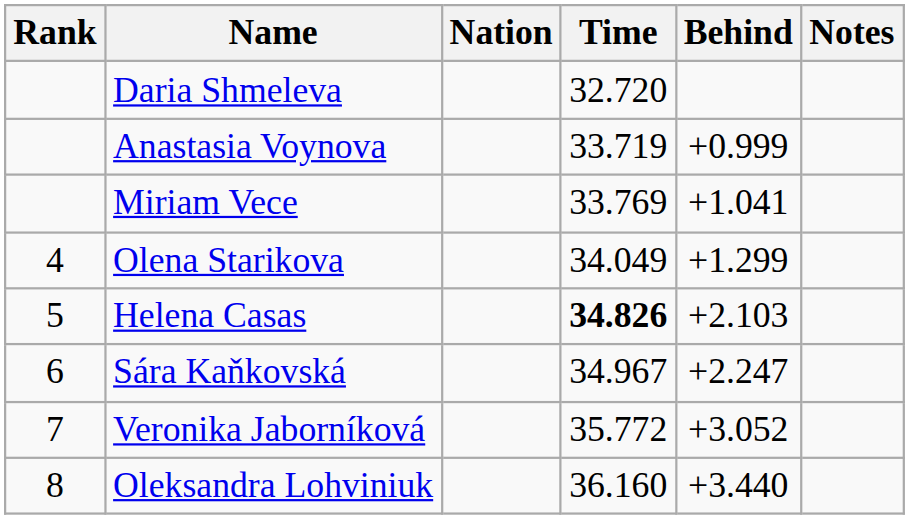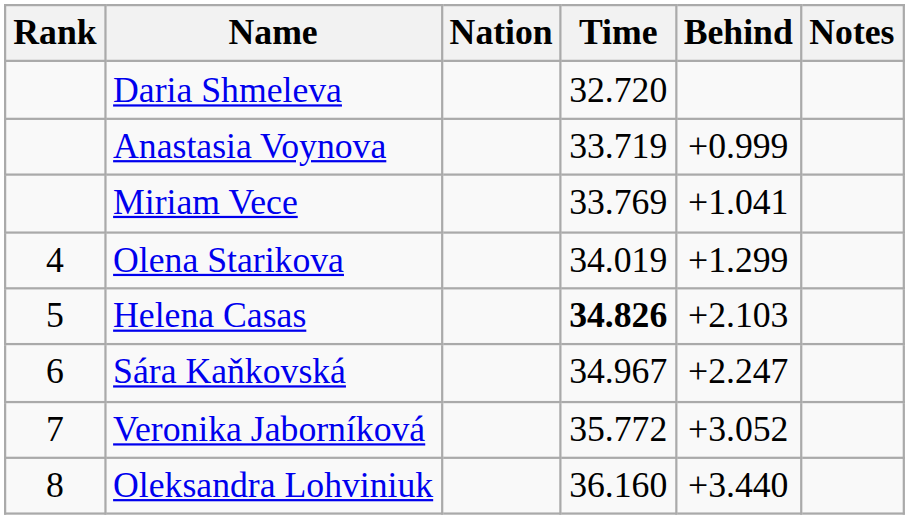Olena Starikova | Time: 34.049 -> 34.019
